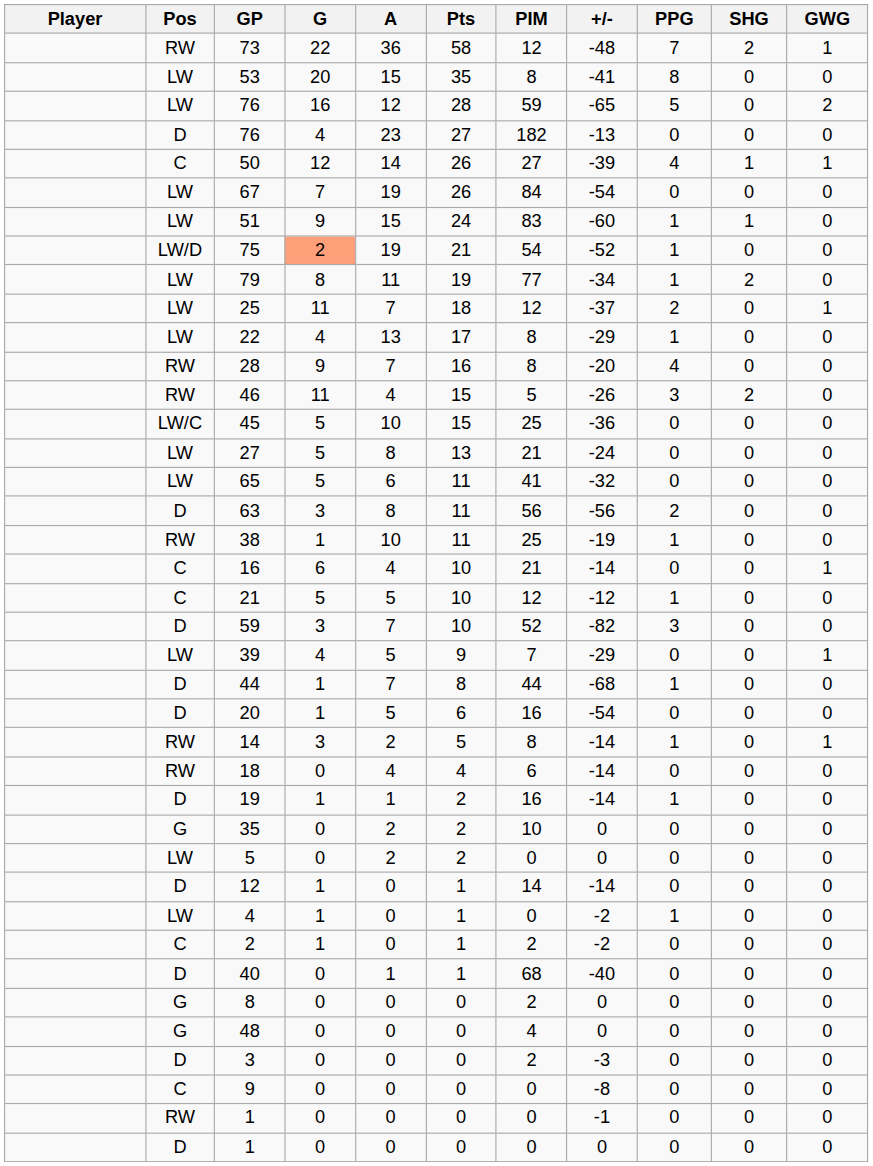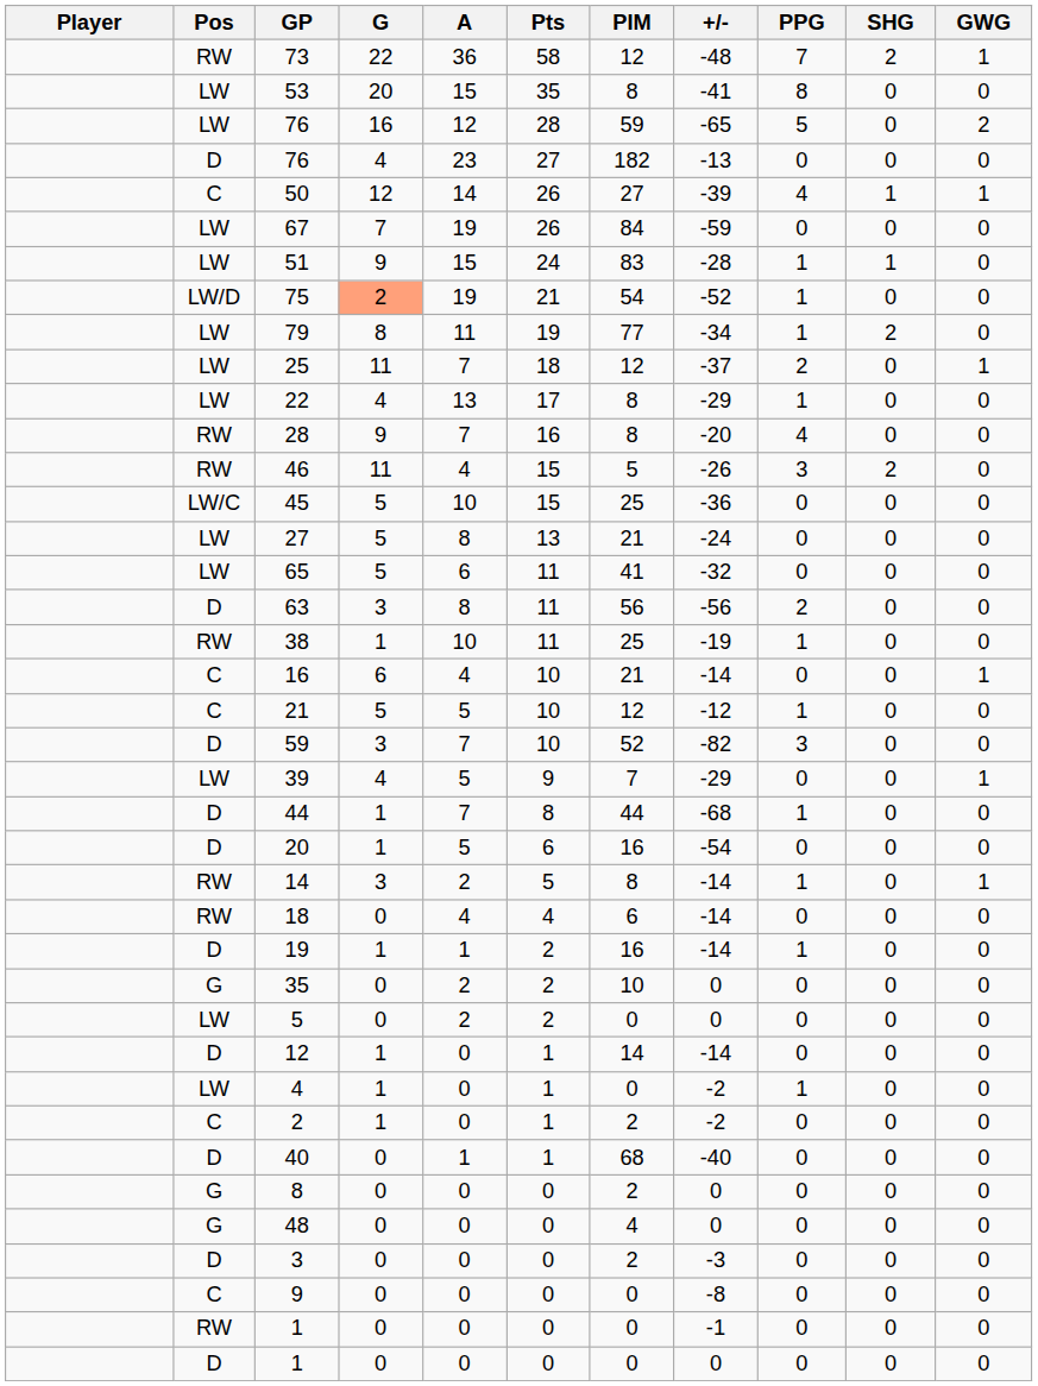67 | +/-: -54 -> -59
51 | +/-: -60 -> -28
